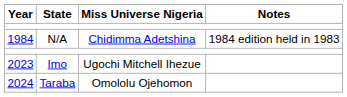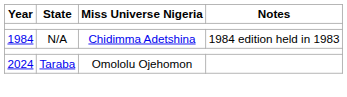- row: 2023 | Imo | Ugochi Mitchell Ihezue
